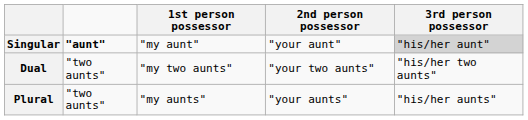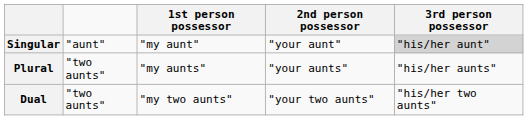Singular | column 2: bold -> normal
rows swapped: Dual <-> Plural
